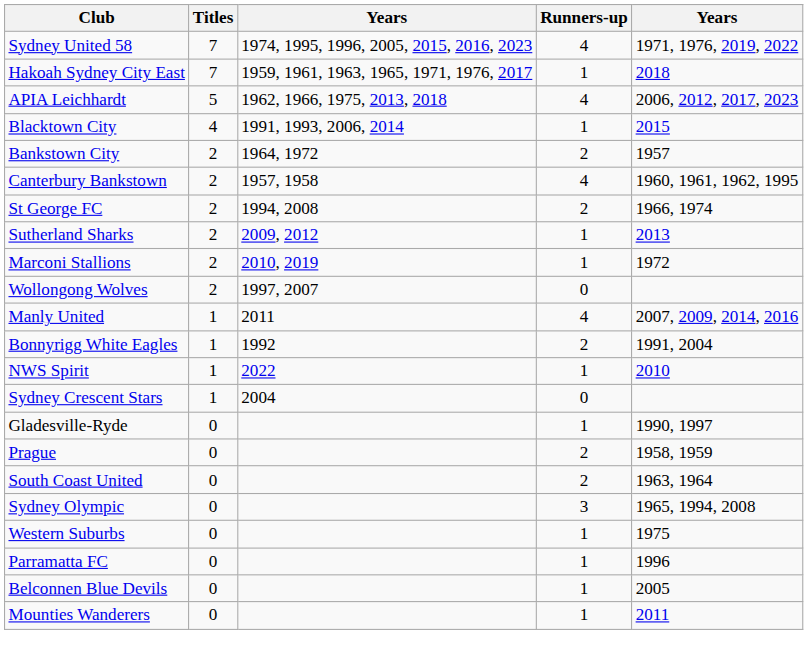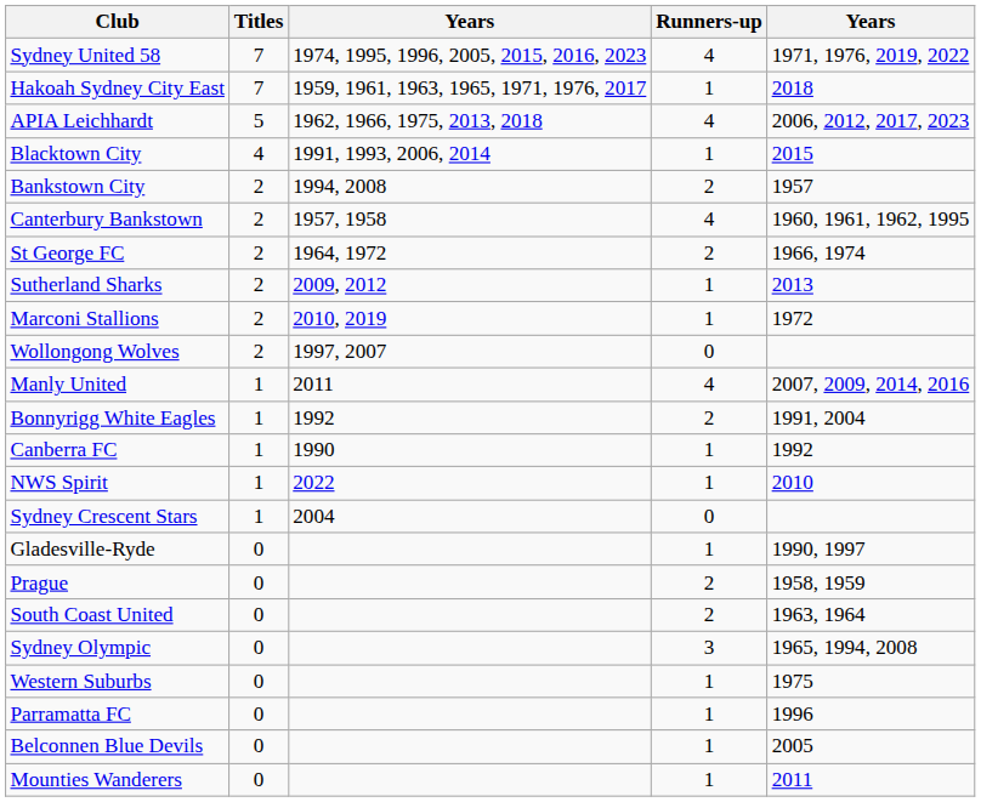Bankstown City | column 3: 1964, 1972 -> 1994, 2008
St George FC | column 3: 1994, 2008 -> 1964, 1972
+ row: Canberra FC | 1 | 1990 | 1 | 1992
